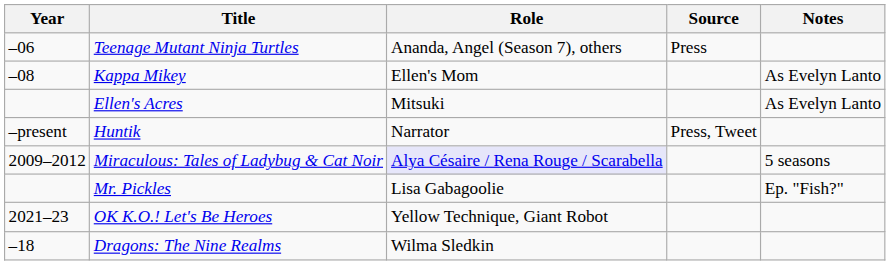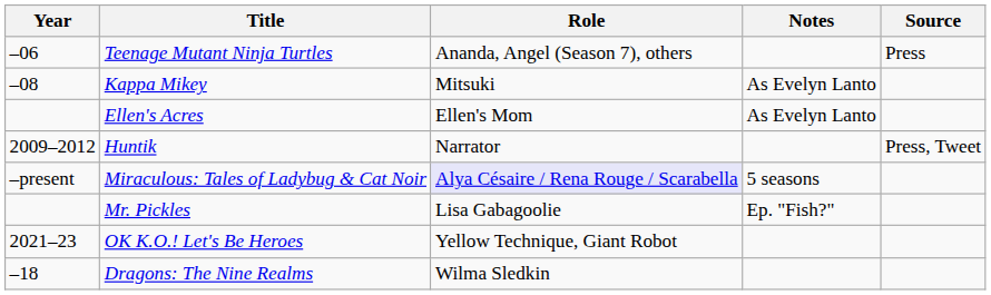columns swapped: Notes <-> Source
Kappa Mikey | Role: Ellen's Mom -> Mitsuki
Ellen's Acres | Role: Mitsuki -> Ellen's Mom
Huntik | Year: –present -> 2009–2012
Miraculous: Tales of Ladybug & Cat Noir | Year: 2009–2012 -> –present
